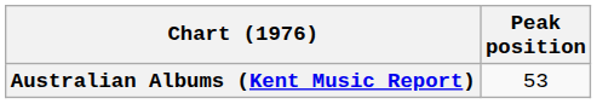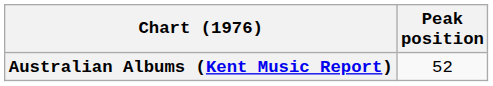Australian Albums (Kent Music Report) | Peak position: 53 -> 52
